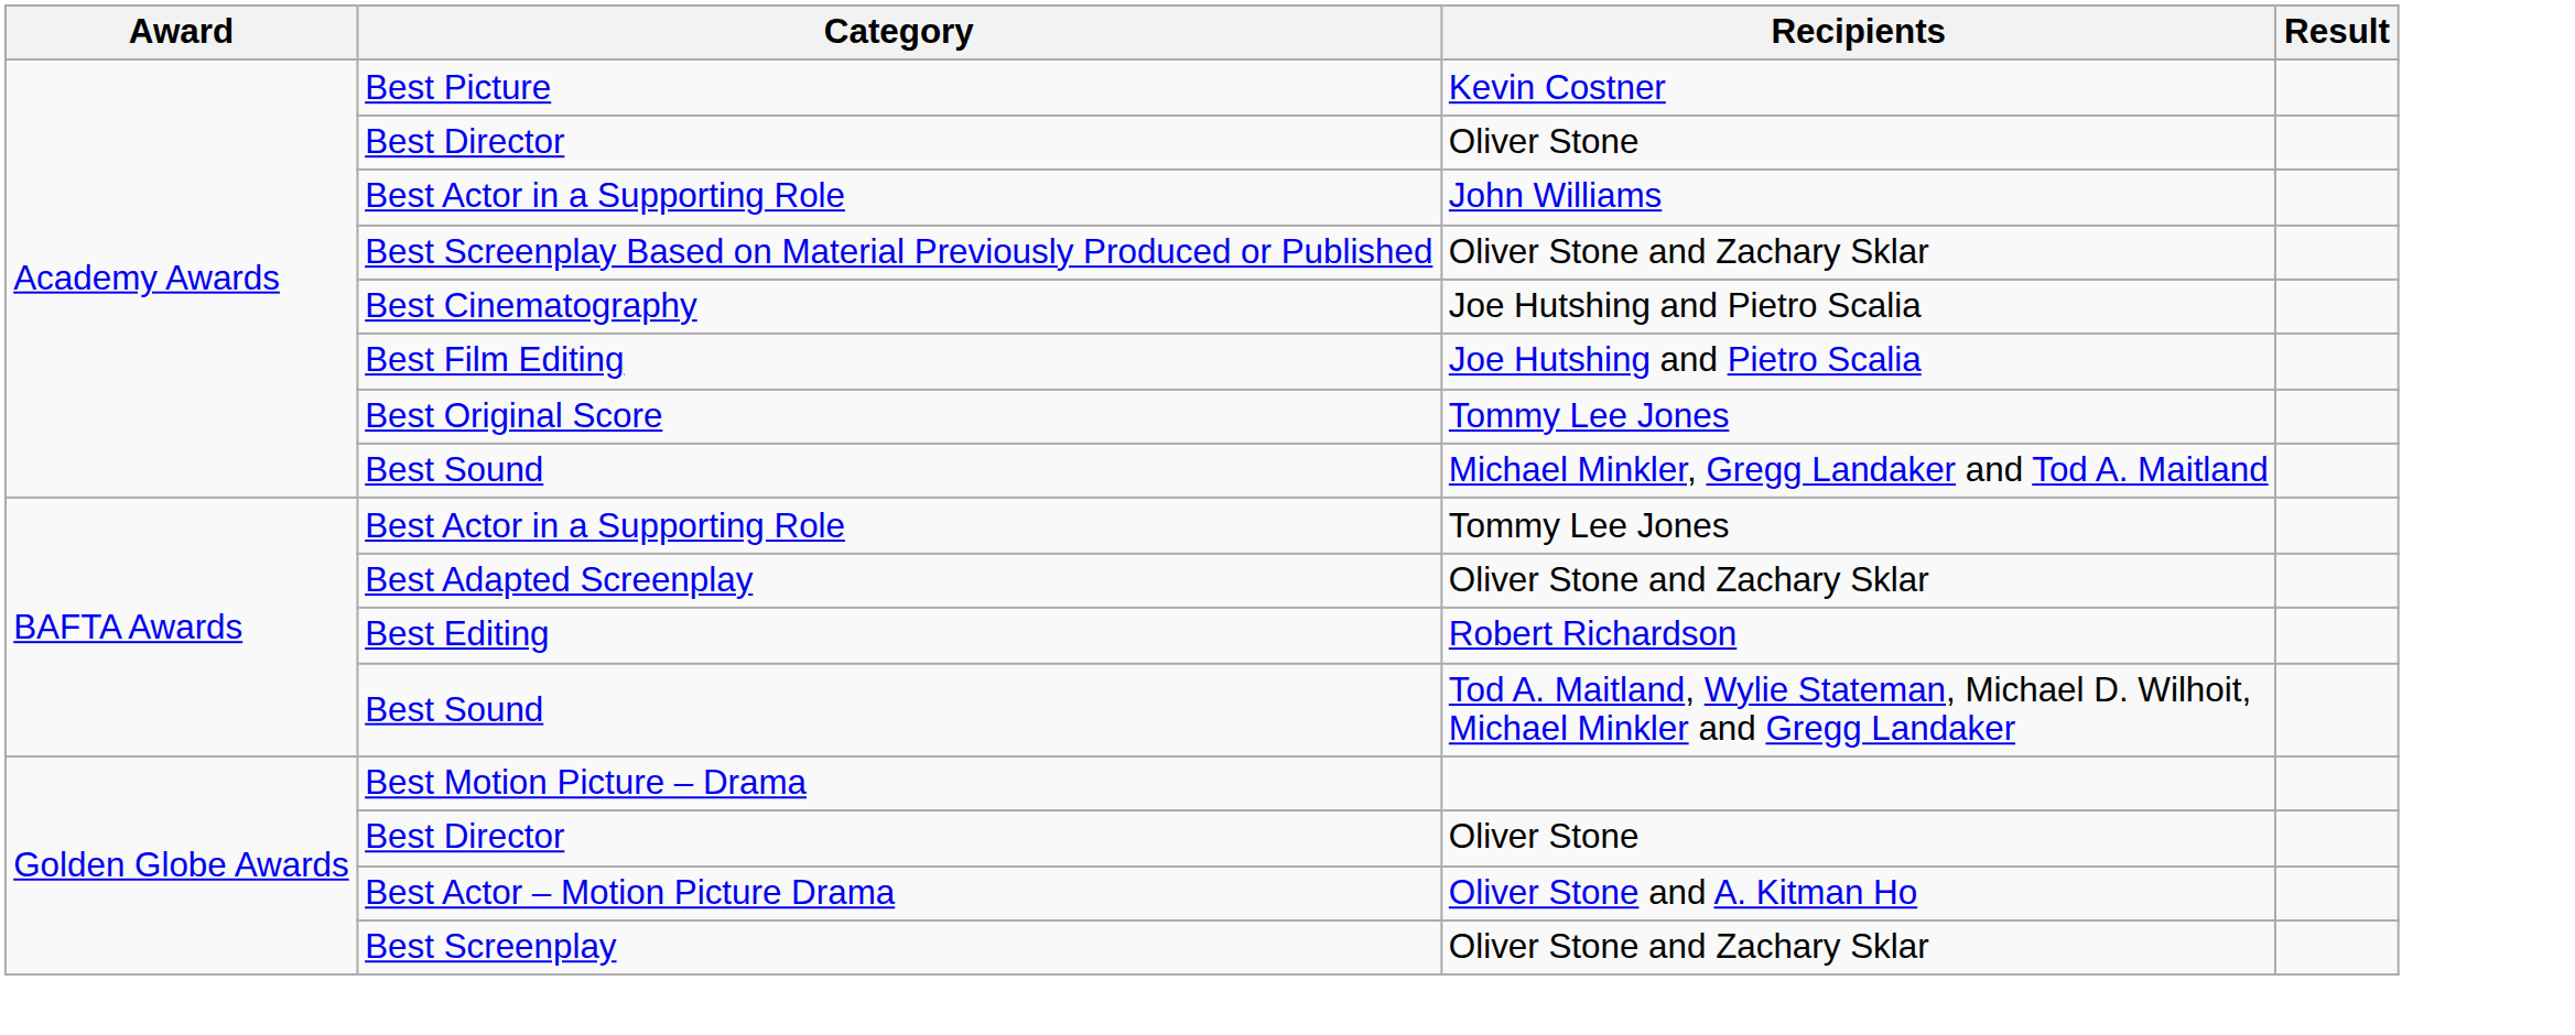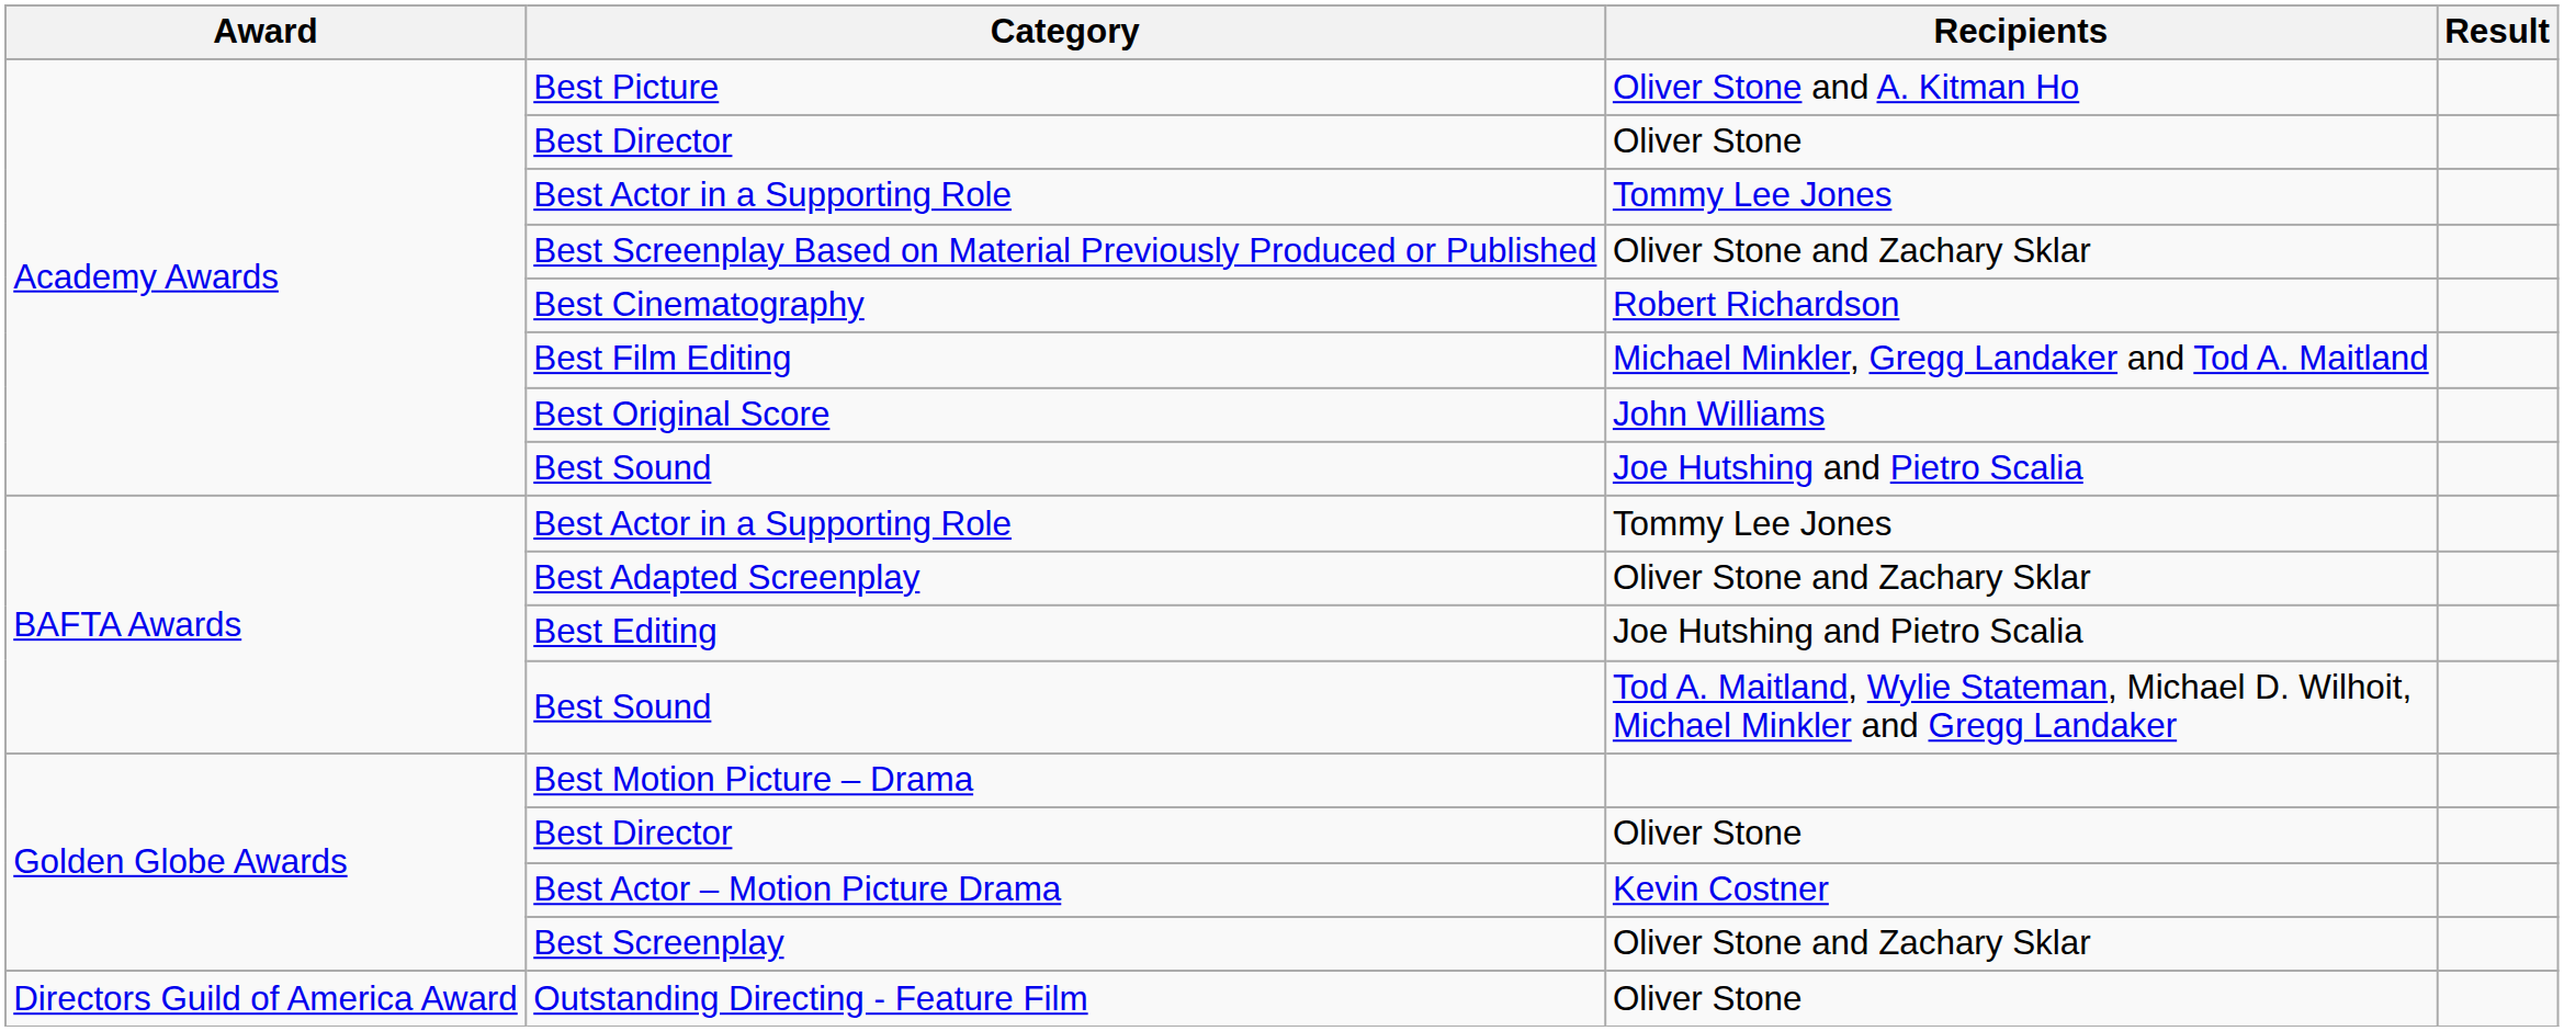Best Picture | Recipients: Kevin Costner -> Oliver Stone and A. Kitman Ho
Academy Awards / Best Actor in a Supporting Role | Recipients: John Williams -> Tommy Lee Jones
Best Cinematography | Recipients: Joe Hutshing and Pietro Scalia -> Robert Richardson
Best Film Editing | Recipients: Joe Hutshing and Pietro Scalia -> Michael Minkler, Gregg Landaker and Tod A. Maitland
Best Original Score | Recipients: Tommy Lee Jones -> John Williams
Academy Awards / Best Sound | Recipients: Michael Minkler, Gregg Landaker and Tod A. Maitland -> Joe Hutshing and Pietro Scalia
Best Editing | Recipients: Robert Richardson -> Joe Hutshing and Pietro Scalia
Best Actor – Motion Picture Drama | Recipients: Oliver Stone and A. Kitman Ho -> Kevin Costner
+ row: Directors Guild of America Award | Outstanding Directing - Feature Film | Oliver Stone
